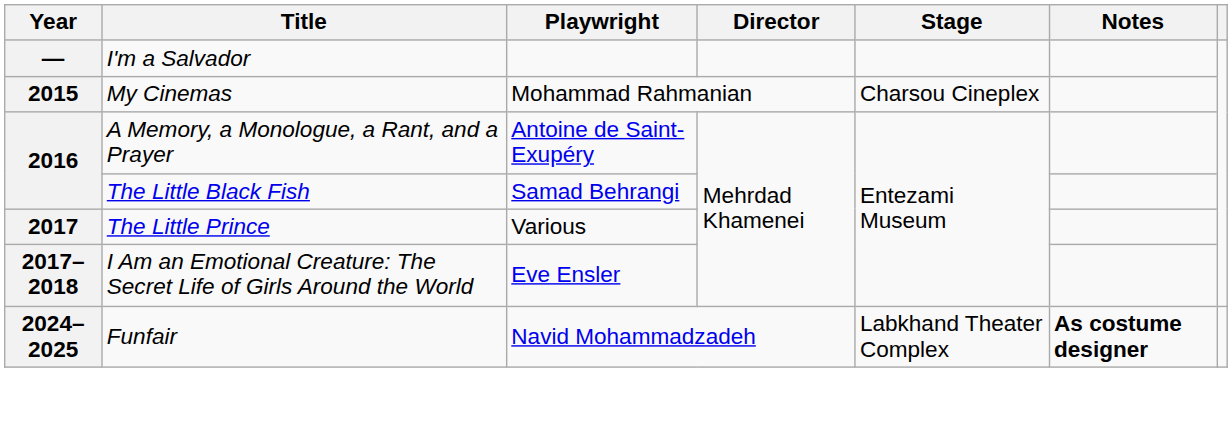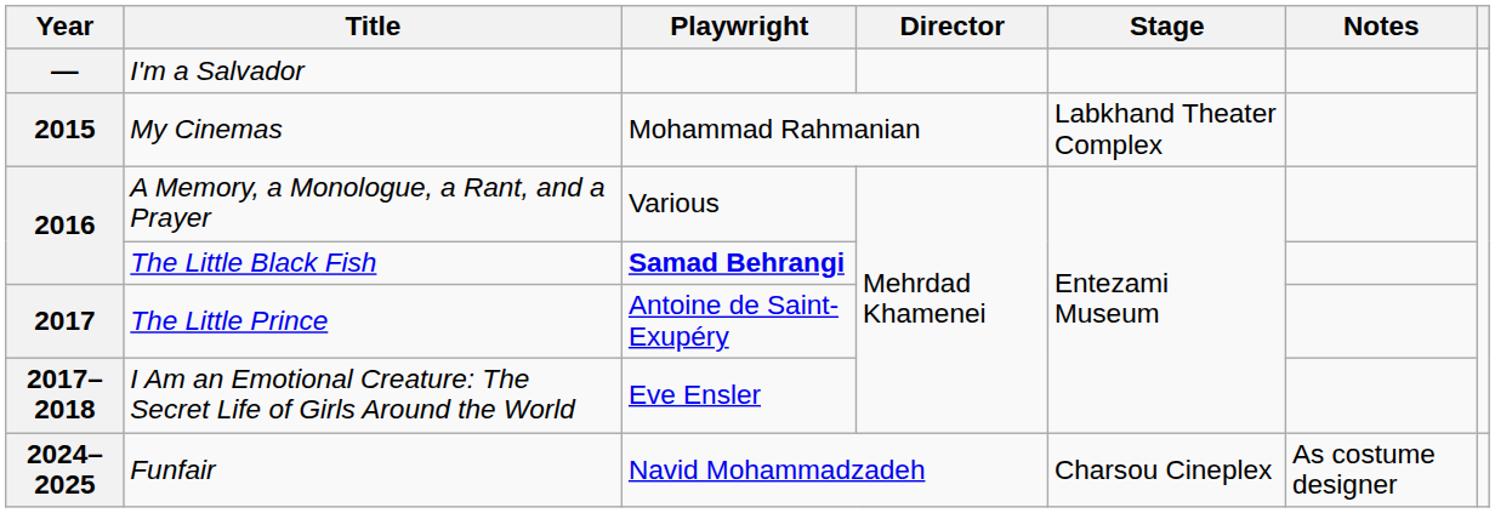My Cinemas | Stage: Charsou Cineplex -> Labkhand Theater Complex
A Memory, a Monologue, a Rant, and a Prayer | Playwright: Antoine de Saint-Exupéry -> Various
The Little Black Fish | Playwright: normal -> bold
The Little Prince | Playwright: Various -> Antoine de Saint-Exupéry
Funfair | Stage: Labkhand Theater Complex -> Charsou Cineplex
Funfair | Notes: bold -> normal
